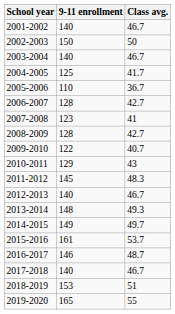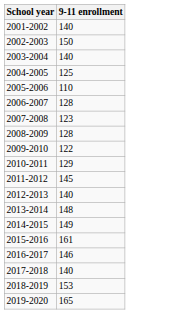- column: Class avg. | 46.7 | 50 | 46.7 | 41.7 | 36.7 | 42.7 | 41 | 42.7 | 40.7 | 43 | 48.3 | 46.7 | 49.3 | 49.7 | 53.7 | 48.7 | 46.7 | 51 | 55
